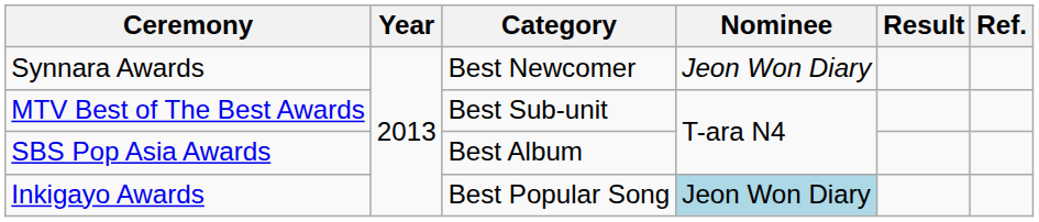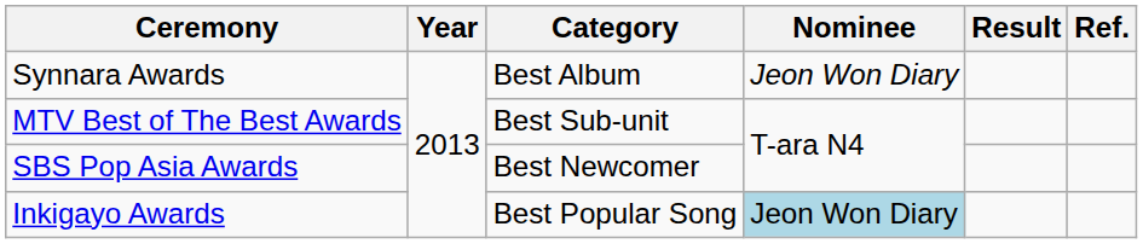Synnara Awards | Category: Best Newcomer -> Best Album
SBS Pop Asia Awards | Category: Best Album -> Best Newcomer
